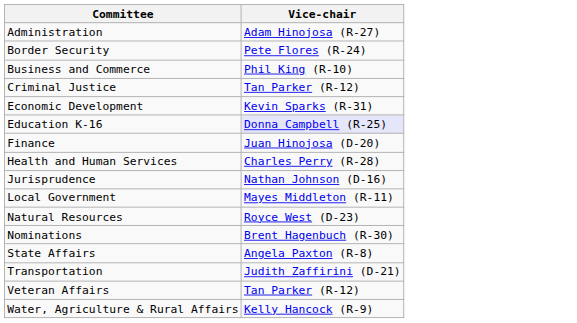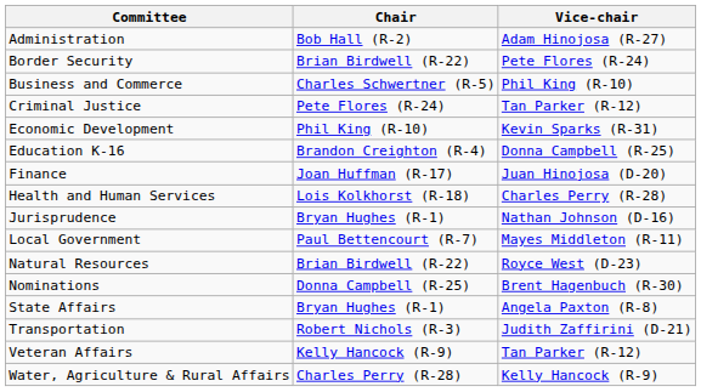+ column: Chair | Bob Hall (R-2) | Brian Birdwell (R-22) | Charles Schwertner (R-5) | Pete Flores (R-24) | Phil King (R-10) | Brandon Creighton (R-4) | Joan Huffman (R-17) | Lois Kolkhorst (R-18) | Bryan Hughes (R-1) | Paul Bettencourt (R-7) | Brian Birdwell (R-22) | Donna Campbell (R-25) | Bryan Hughes (R-1) | Robert Nichols (R-3) | Kelly Hancock (R-9) | Charles Perry (R-28)
Education K-16 | Vice-chair: lavender background -> no background
